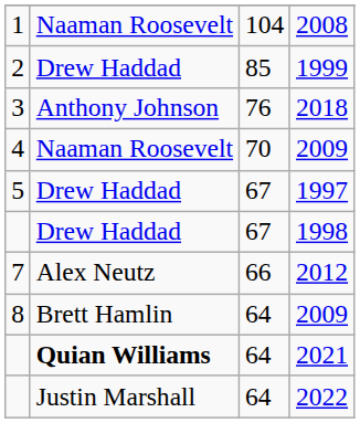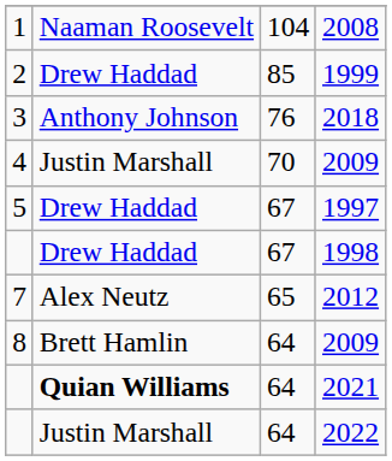4 / 2009 | column 2: Naaman Roosevelt -> Justin Marshall
2012 | column 3: 66 -> 65
